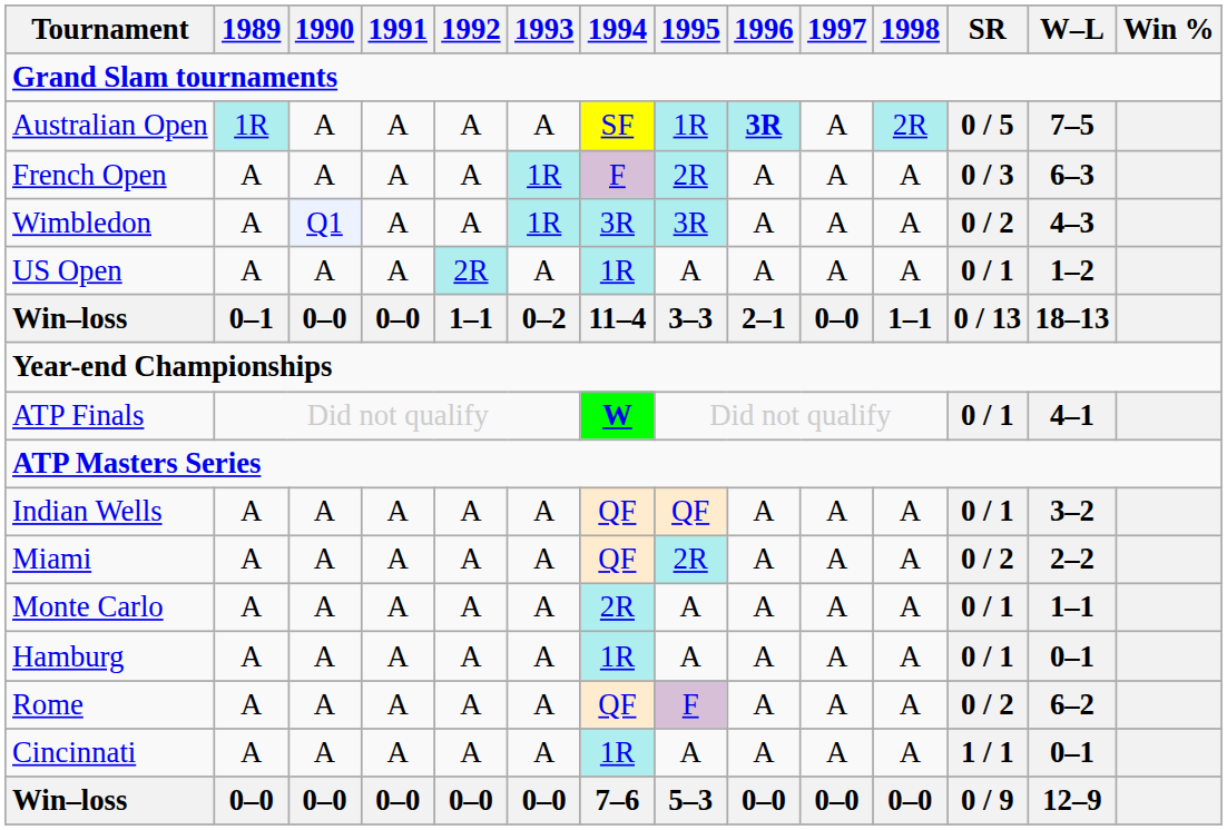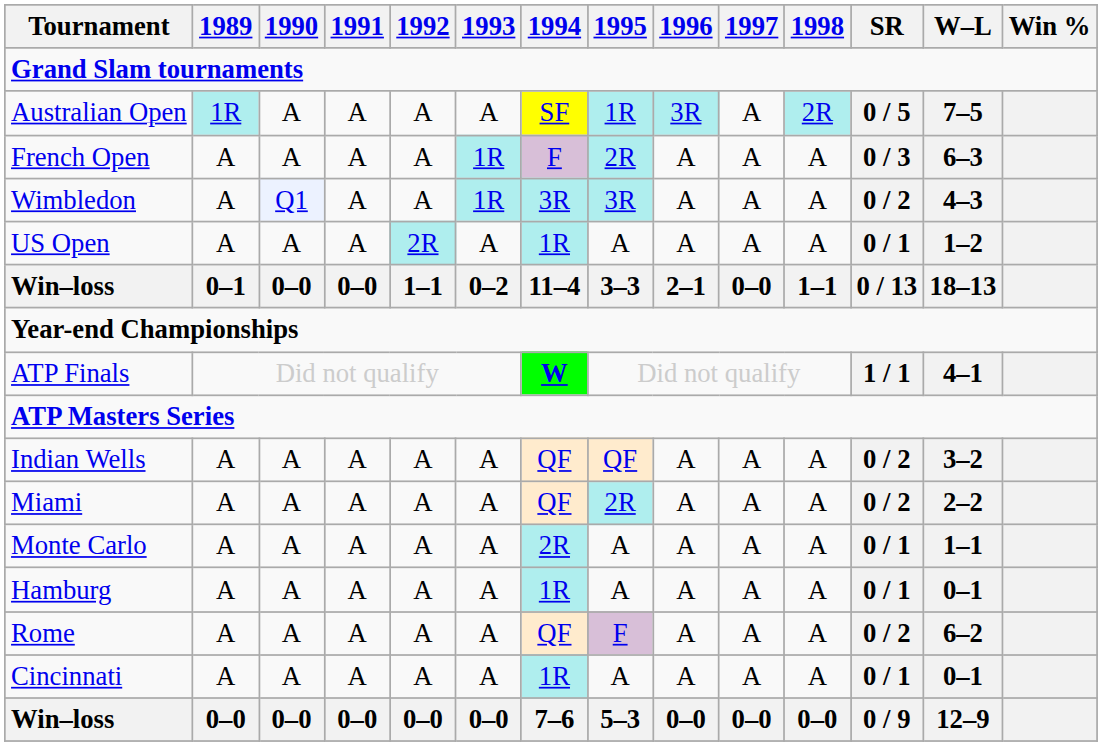Australian Open | 1996: bold -> normal
ATP Finals | SR: 0 / 1 -> 1 / 1
Indian Wells | SR: 0 / 1 -> 0 / 2
Cincinnati | SR: 1 / 1 -> 0 / 1
